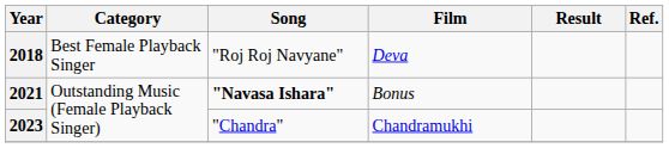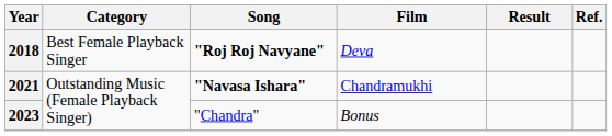2018 | Song: normal -> bold
2021 | Film: Bonus -> Chandramukhi
2023 | Film: Chandramukhi -> Bonus
